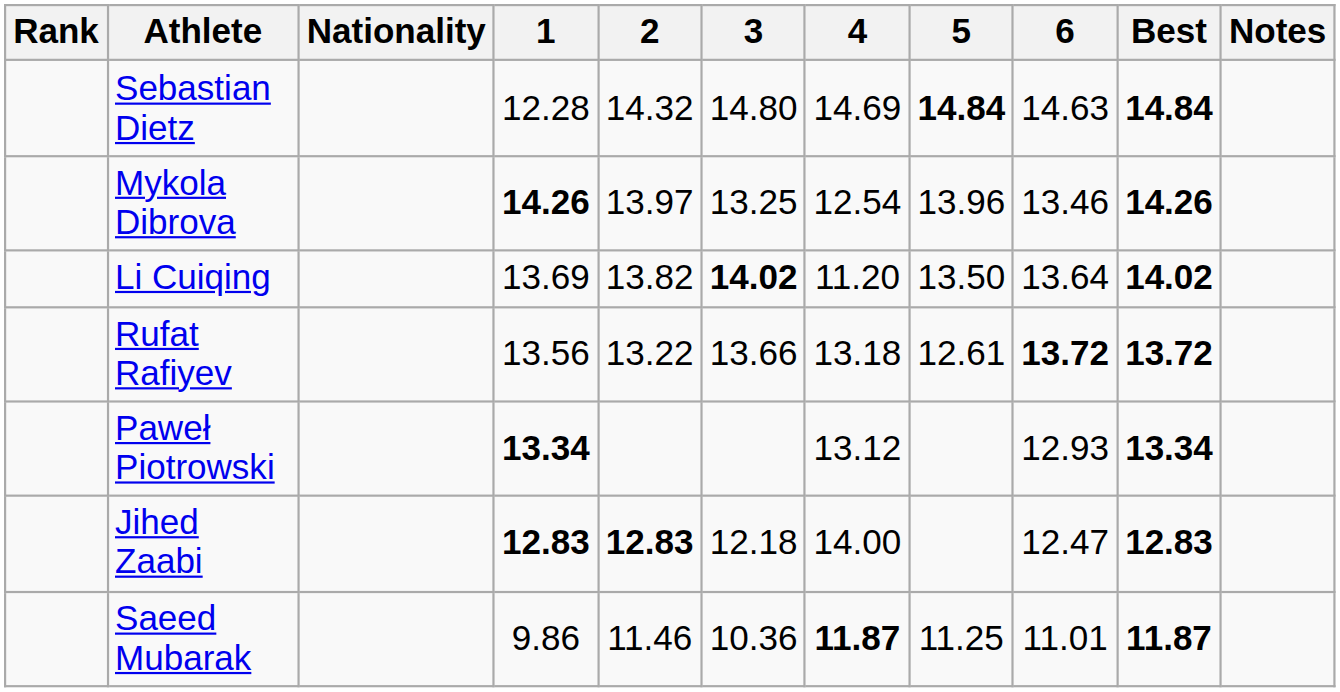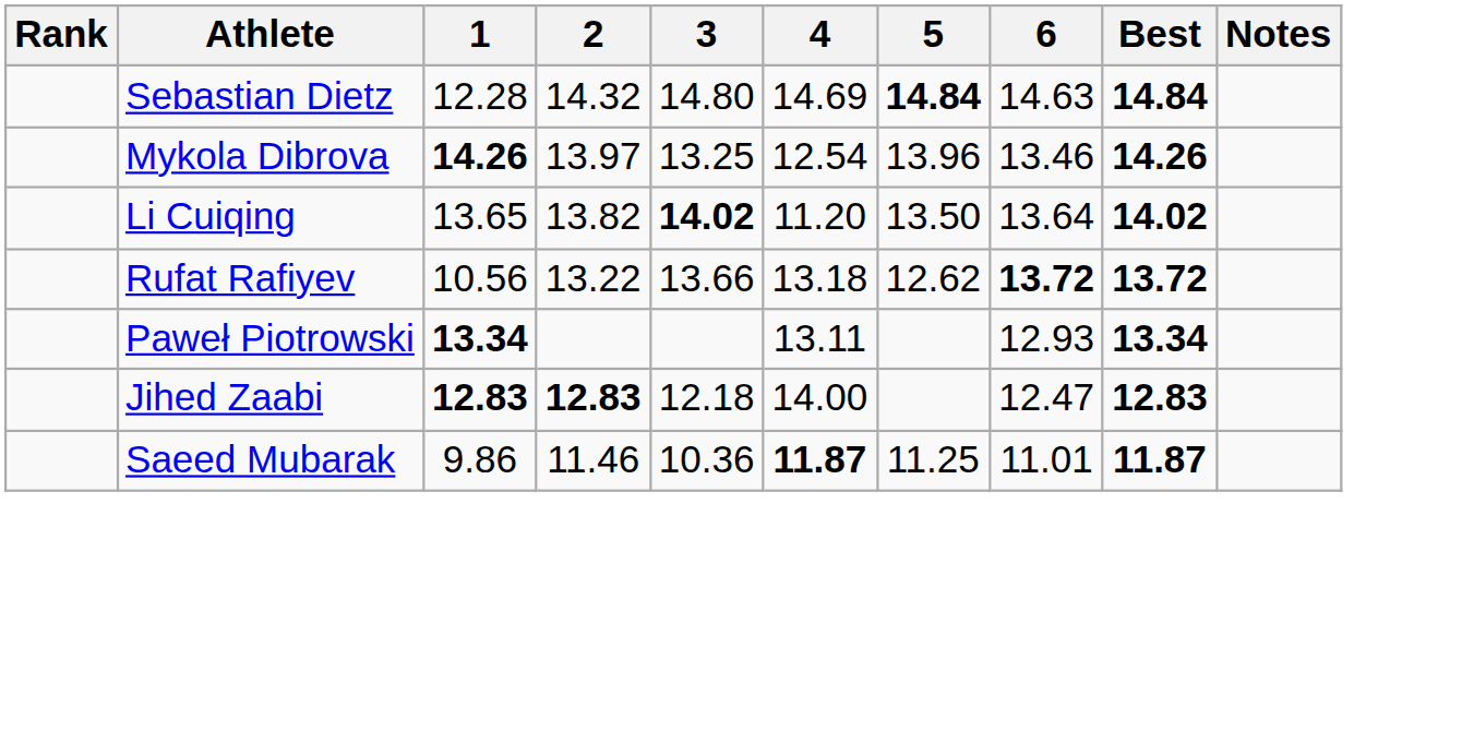- column: Nationality
Li Cuiqing | 1: 13.69 -> 13.65
Rufat Rafiyev | 1: 13.56 -> 10.56
Rufat Rafiyev | 5: 12.61 -> 12.62
Paweł Piotrowski | 4: 13.12 -> 13.11
